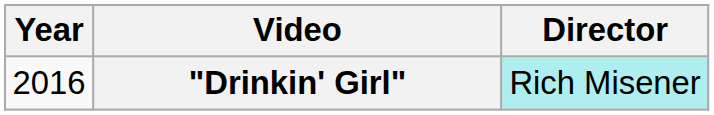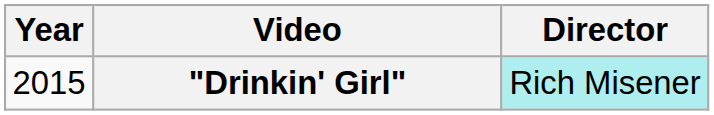"Drinkin' Girl" | Year: 2016 -> 2015
